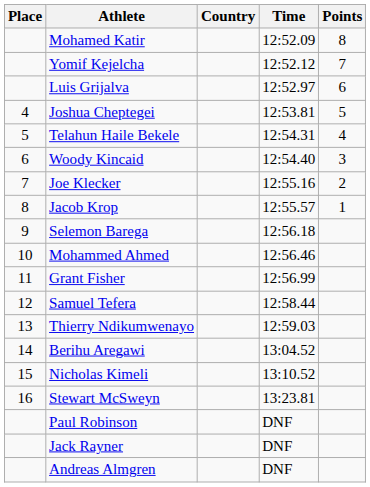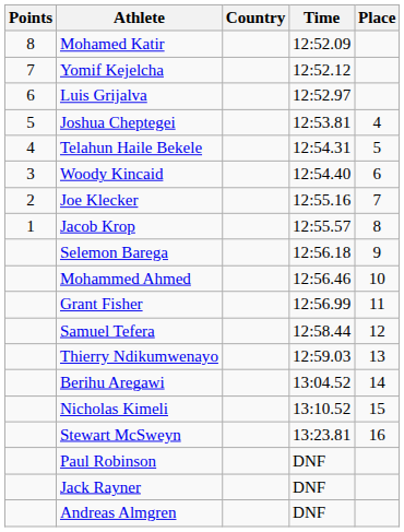columns swapped: Place <-> Points
